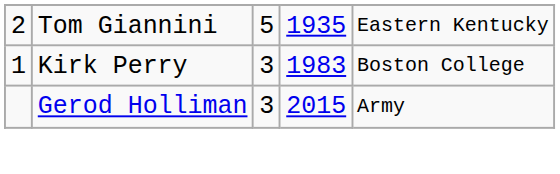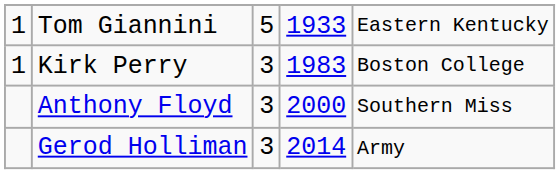Tom Giannini | column 1: 2 -> 1
Tom Giannini | column 4: 1935 -> 1933
+ row: Anthony Floyd | 3 | 2000 | Southern Miss
Gerod Holliman | column 4: 2015 -> 2014
